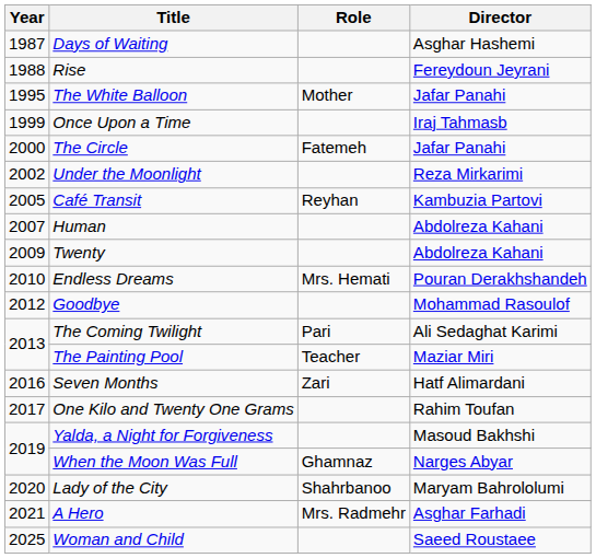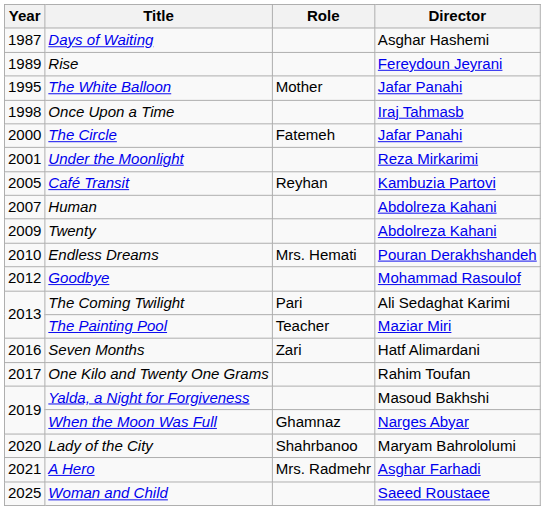Rise | Year: 1988 -> 1989
Once Upon a Time | Year: 1999 -> 1998
Under the Moonlight | Year: 2002 -> 2001
